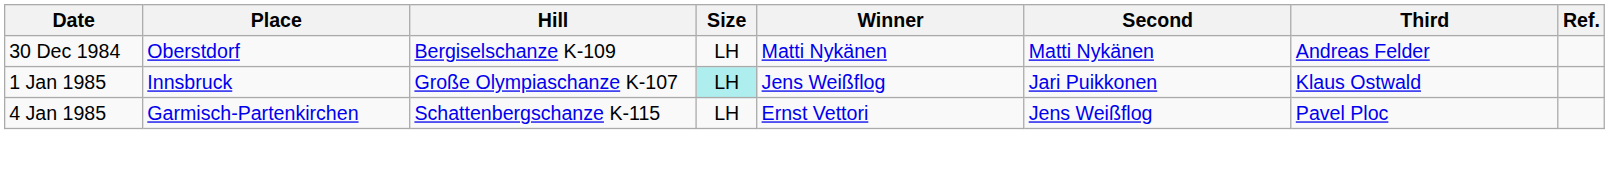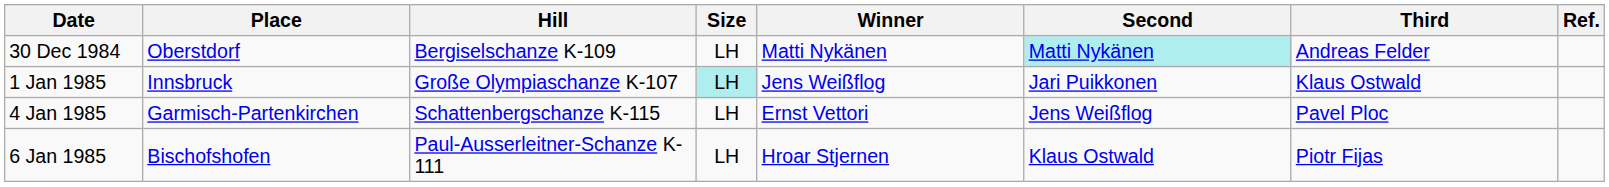30 Dec 1984 | Second: no background -> paleturquoise background
+ row: 6 Jan 1985 | Bischofshofen | Paul-Ausserleitner-Schanze K-111 | LH | Hroar Stjernen | Klaus Ostwald | Piotr Fijas
